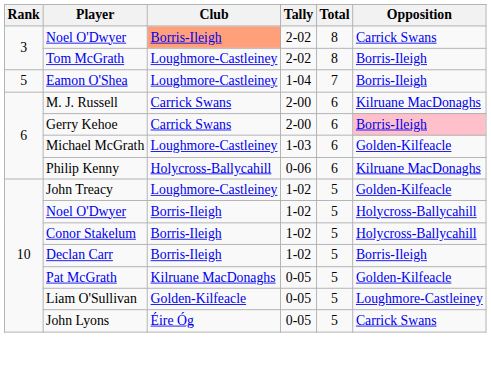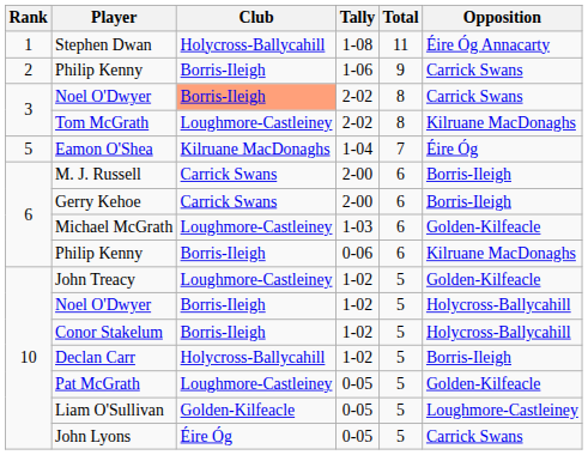+ row: 1 | Stephen Dwan | Holycross-Ballycahill | 1-08 | 11 | Éire Óg Annacarty
+ row: 2 | Philip Kenny | Borris-Ileigh | 1-06 | 9 | Carrick Swans
Tom McGrath | Opposition: Borris-Ileigh -> Kilruane MacDonaghs
Eamon O'Shea | Club: Loughmore-Castleiney -> Kilruane MacDonaghs
Eamon O'Shea | Opposition: Borris-Ileigh -> Éire Óg
M. J. Russell | Opposition: Kilruane MacDonaghs -> Borris-Ileigh
Gerry Kehoe | Opposition: pink background -> no background
Philip Kenny / 0-06 | Club: Holycross-Ballycahill -> Borris-Ileigh
Declan Carr | Club: Borris-Ileigh -> Holycross-Ballycahill
Pat McGrath | Club: Kilruane MacDonaghs -> Loughmore-Castleiney
